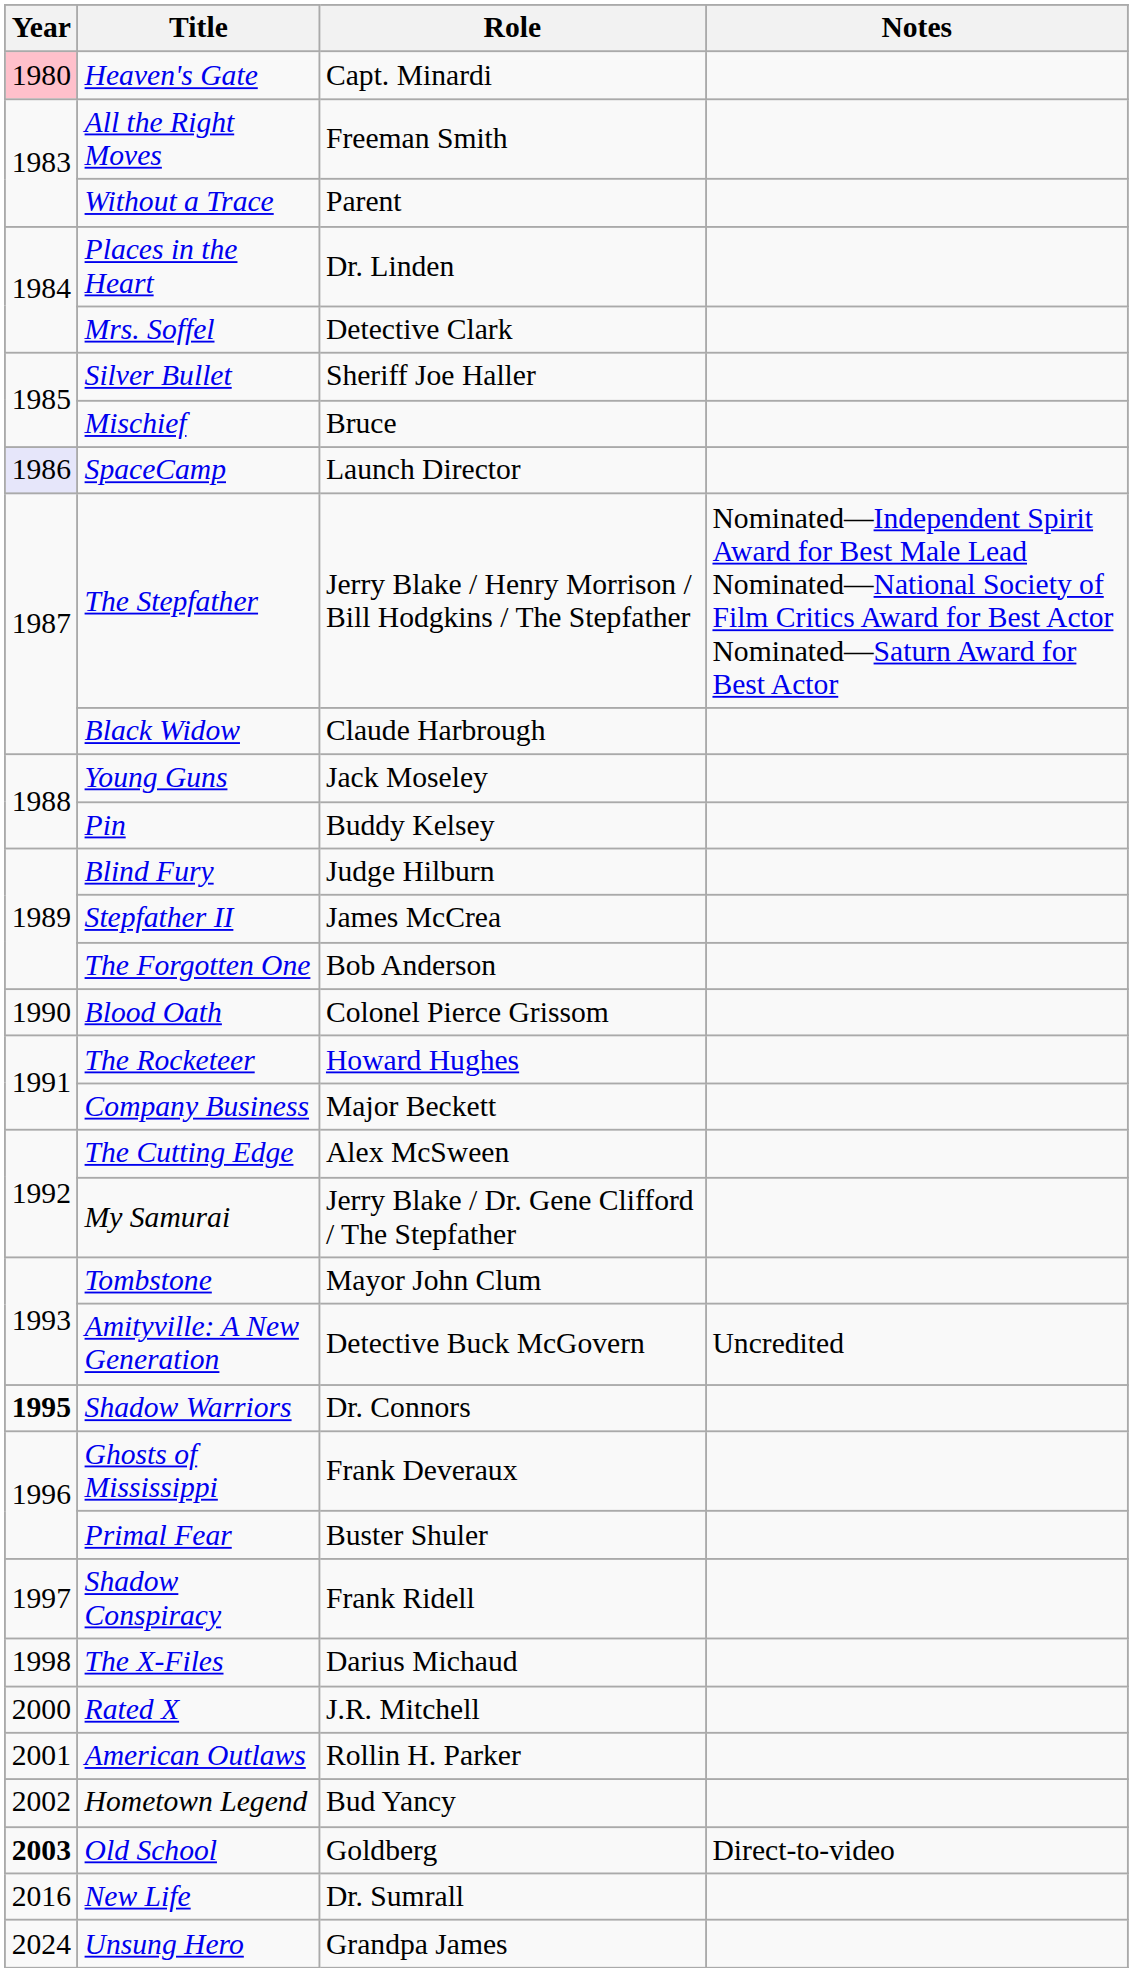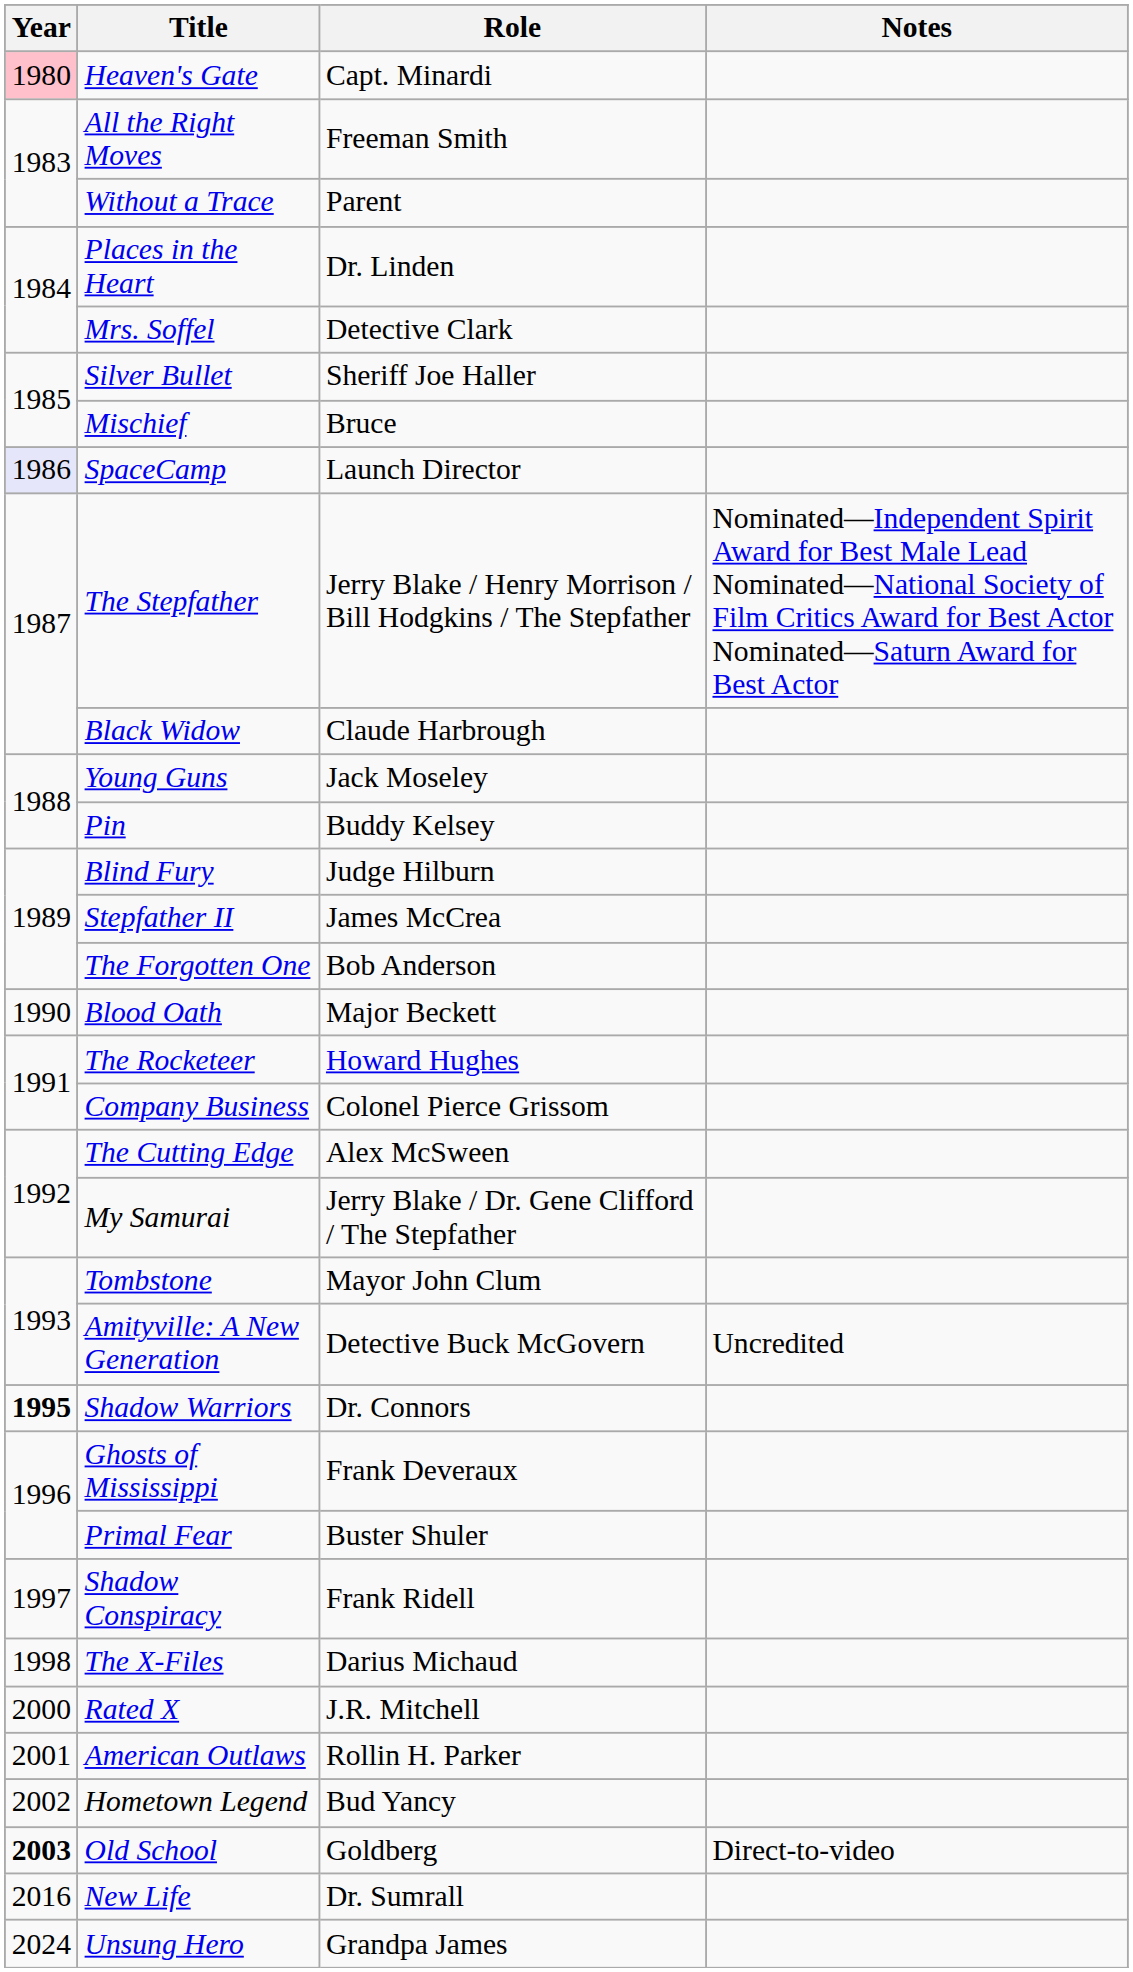Blood Oath | Role: Colonel Pierce Grissom -> Major Beckett
Company Business | Role: Major Beckett -> Colonel Pierce Grissom
